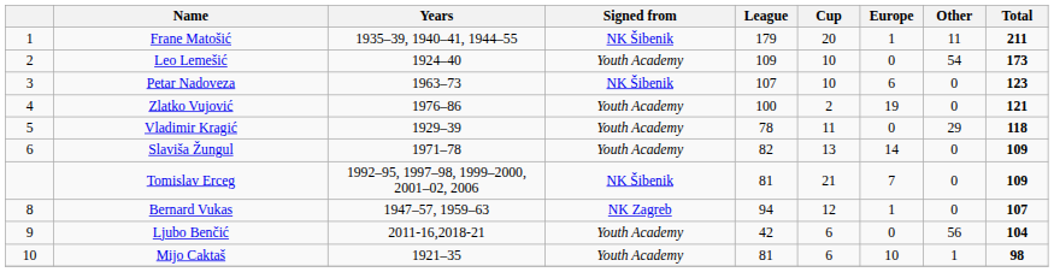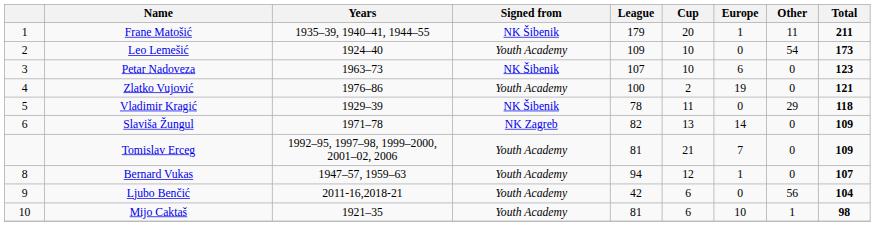Vladimir Kragić | Signed from: Youth Academy -> NK Šibenik
Slaviša Žungul | Signed from: Youth Academy -> NK Zagreb
Tomislav Erceg | Signed from: NK Šibenik -> Youth Academy
Bernard Vukas | Signed from: NK Zagreb -> Youth Academy
